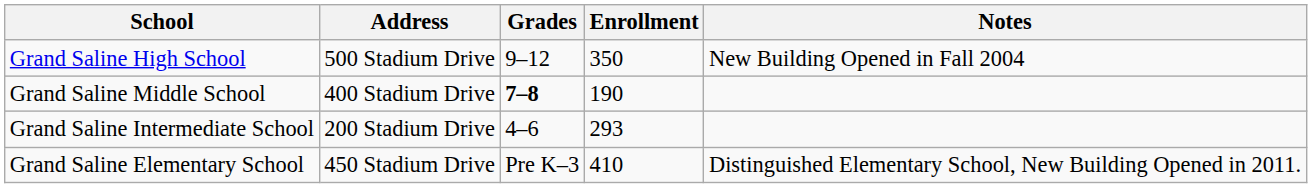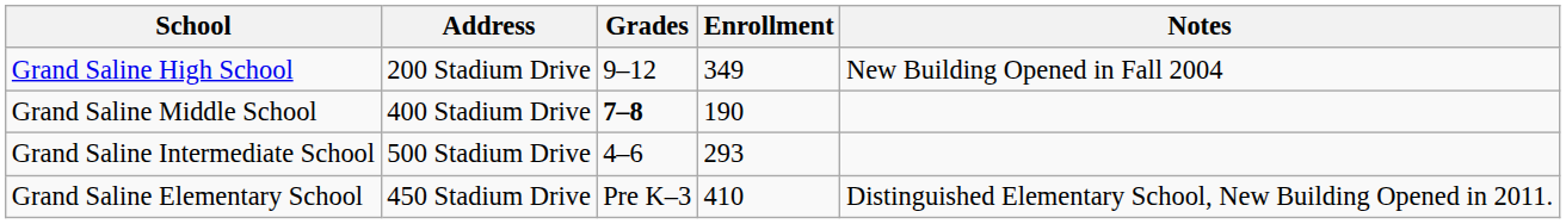Grand Saline High School | Address: 500 Stadium Drive -> 200 Stadium Drive
Grand Saline High School | Enrollment: 350 -> 349
Grand Saline Intermediate School | Address: 200 Stadium Drive -> 500 Stadium Drive
